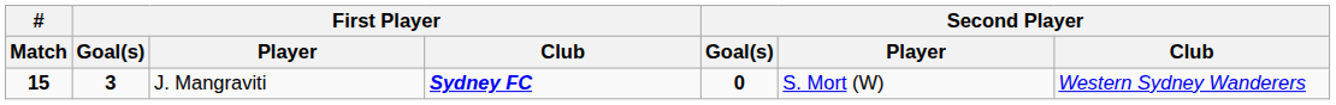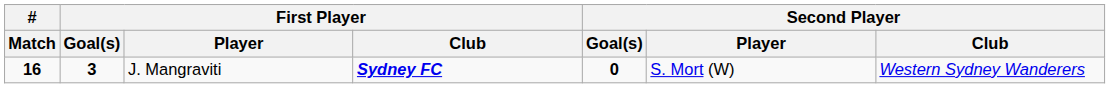J. Mangraviti | # / Match: 15 -> 16
